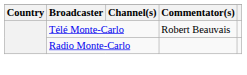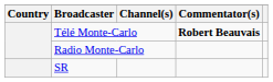Télé Monte-Carlo | Commentator(s): normal -> bold
+ row: SR
